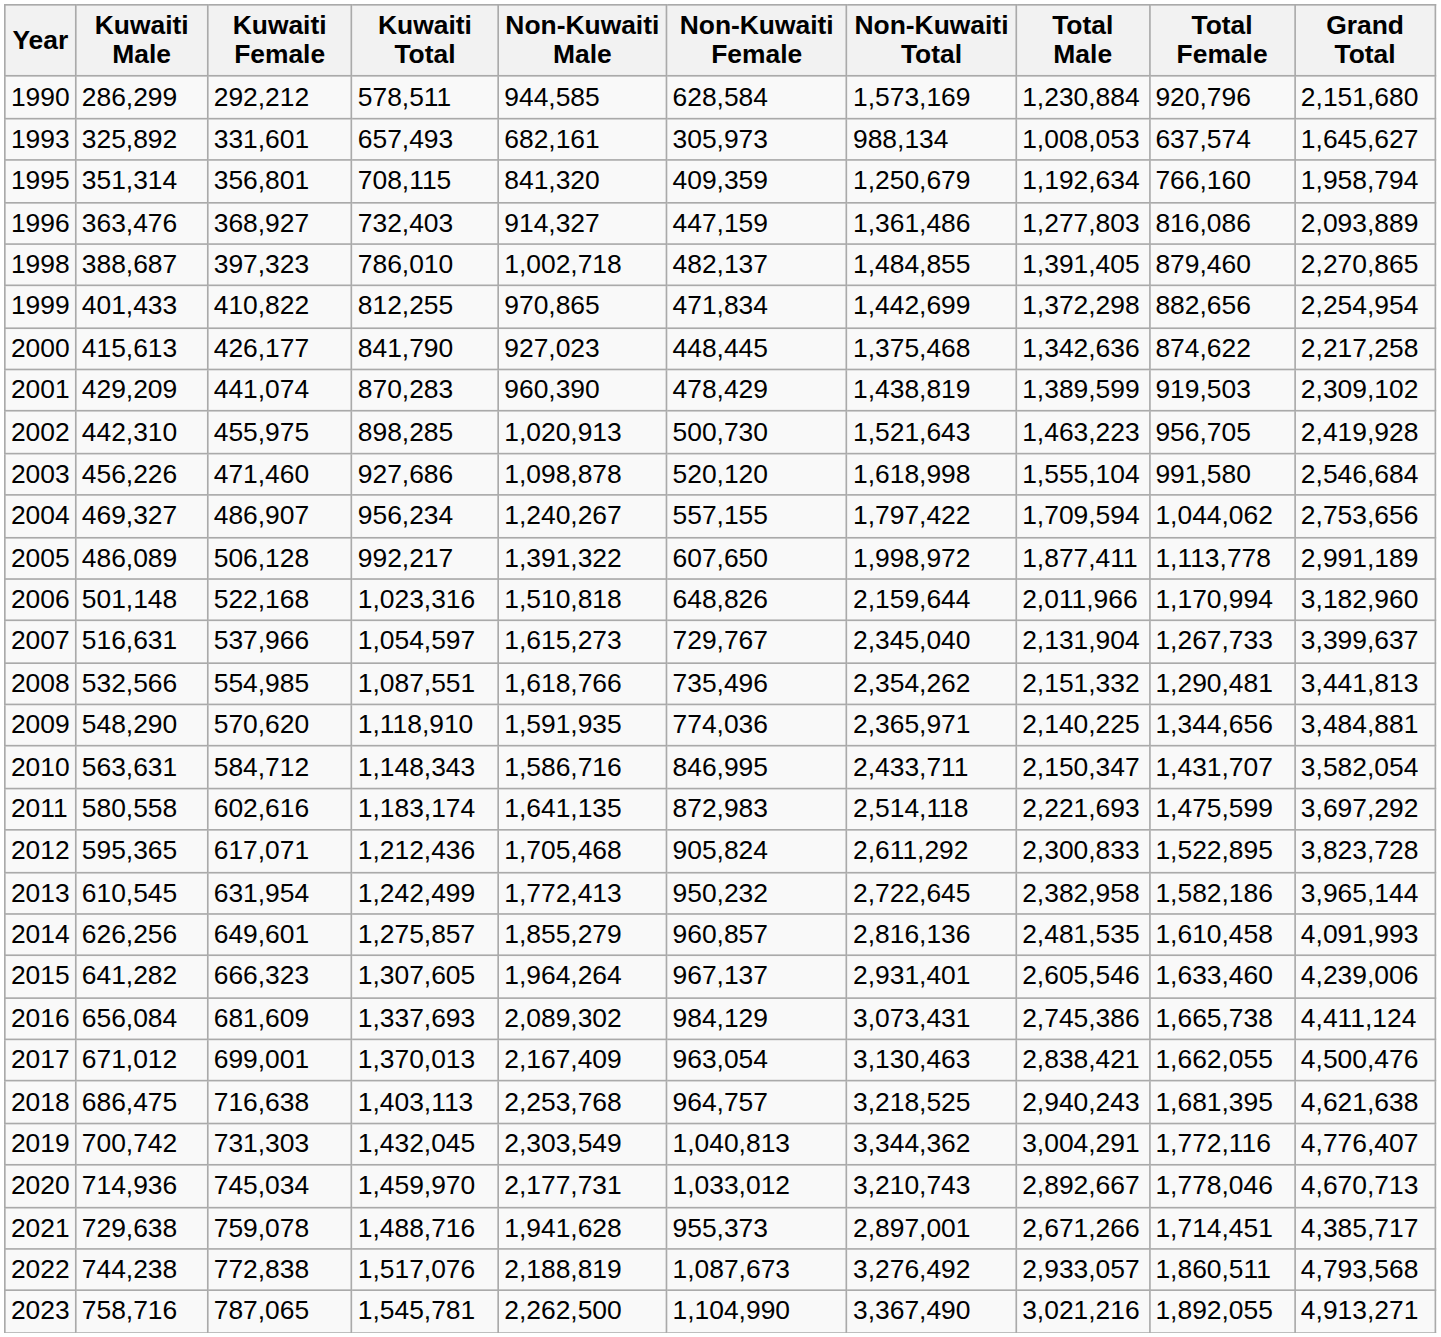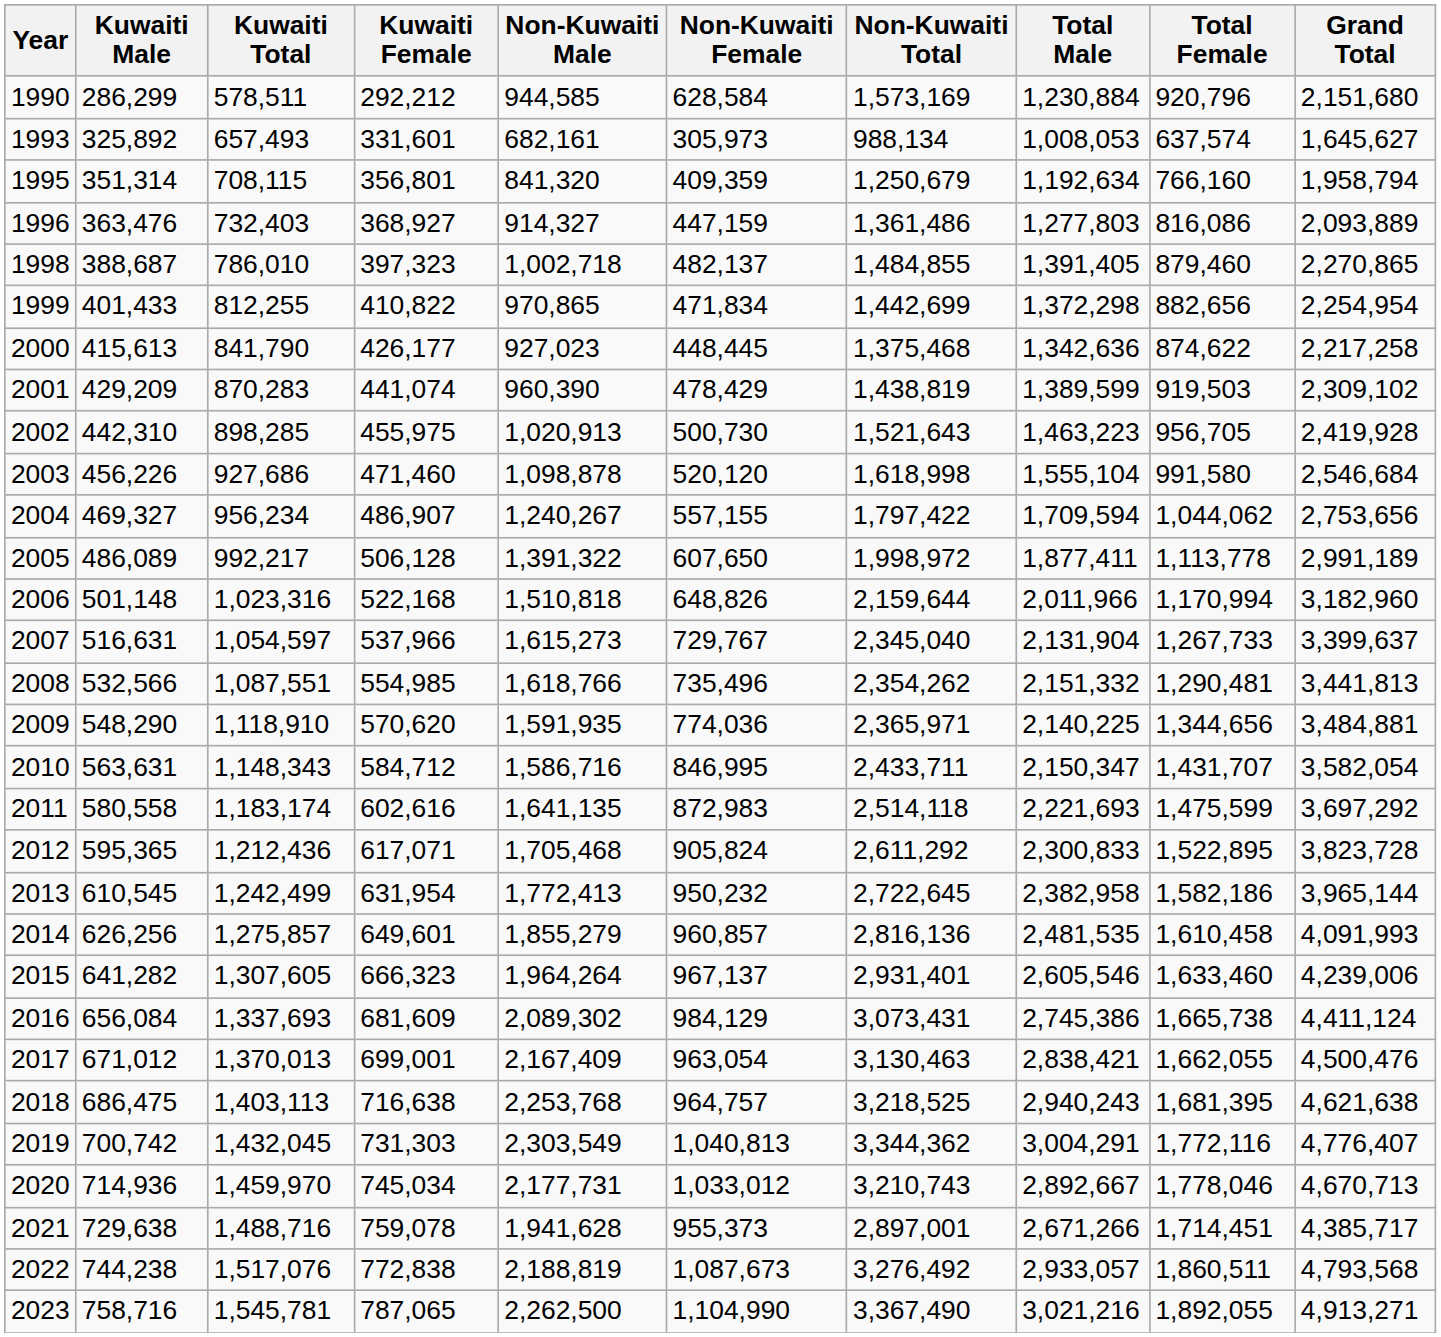columns swapped: Kuwaiti Female <-> Kuwaiti Total
